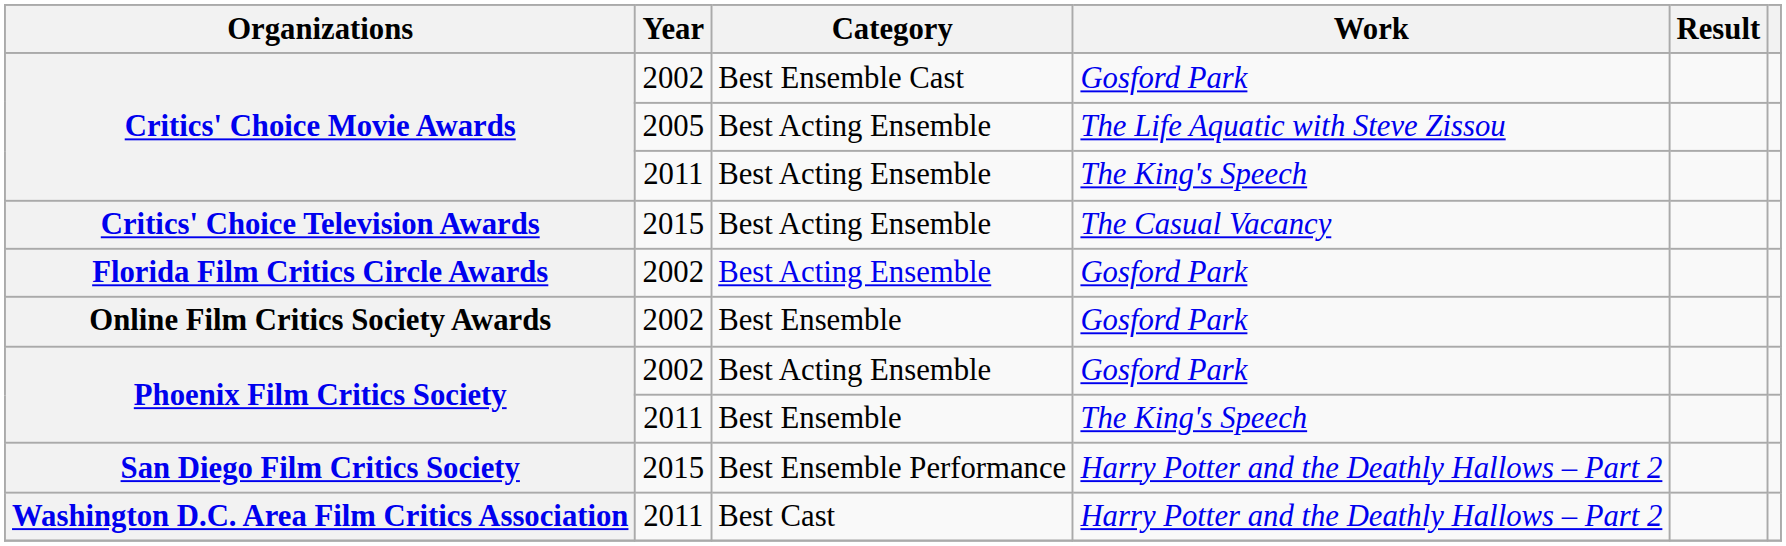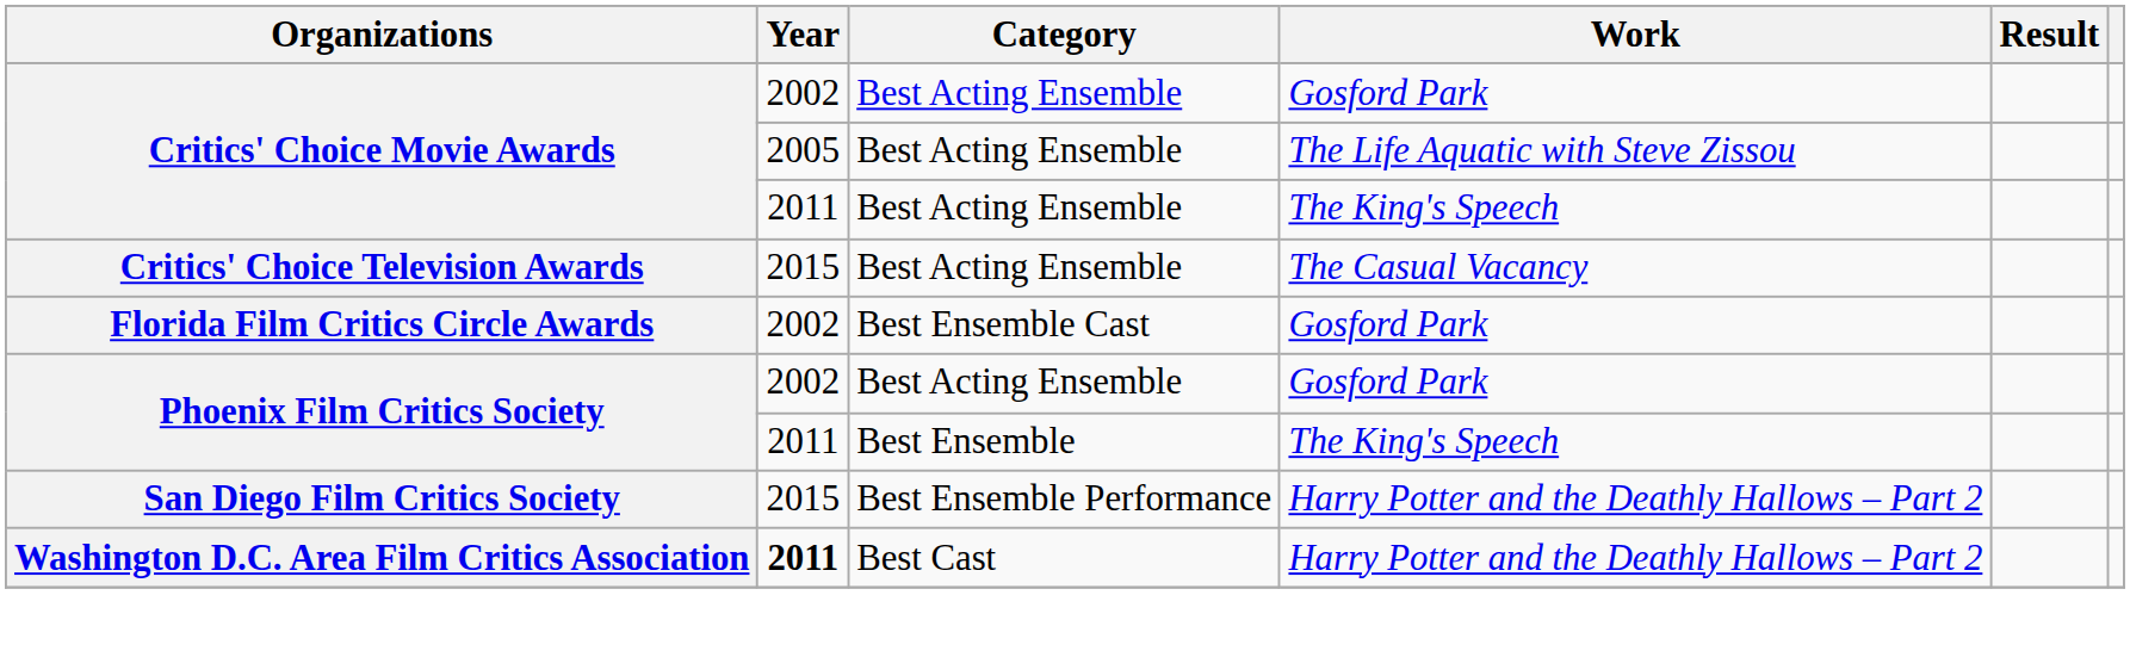Critics' Choice Movie Awards / Gosford Park | Category: Best Ensemble Cast -> Best Acting Ensemble
Florida Film Critics Circle Awards | Category: Best Acting Ensemble -> Best Ensemble Cast
- row: Online Film Critics Society Awards | 2002 | Best Ensemble | Gosford Park
Washington D.C. Area Film Critics Association | Year: normal -> bold
